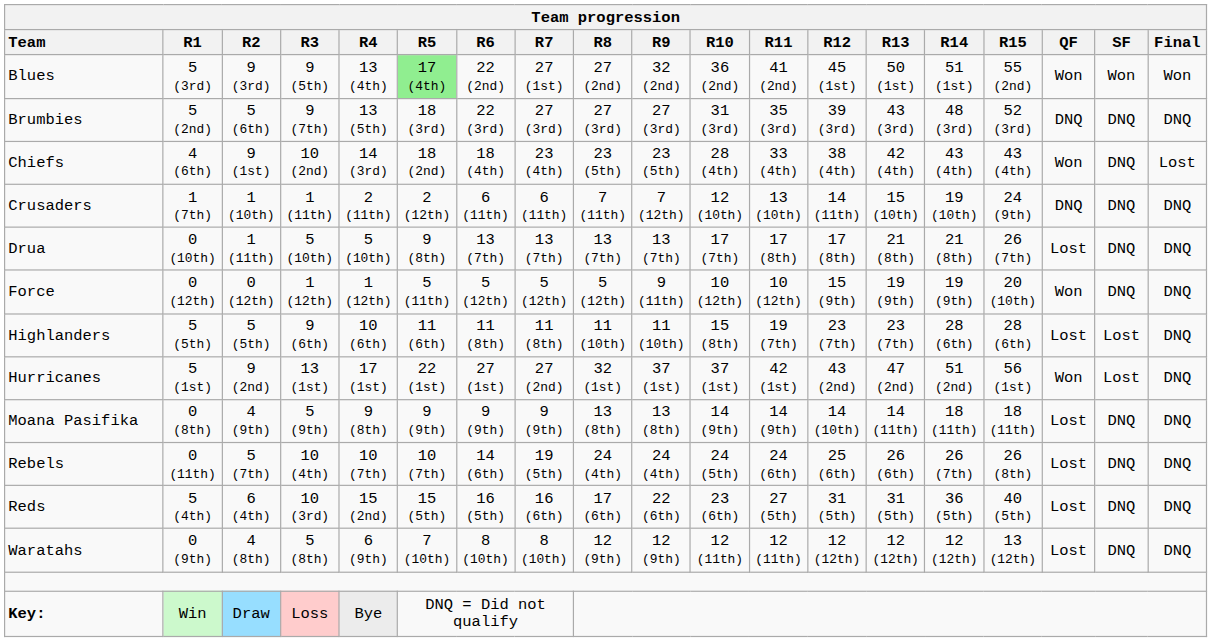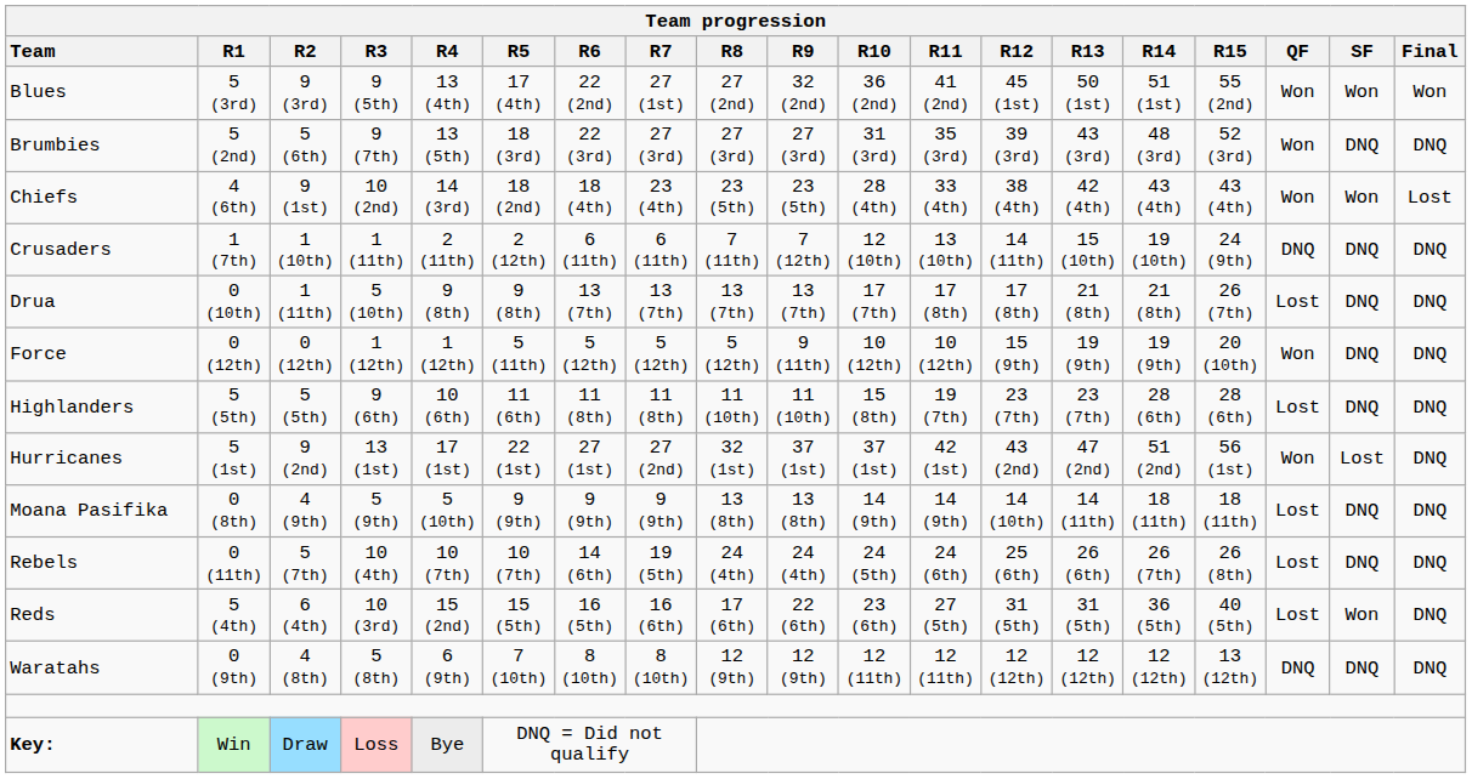Blues | R5: lightgreen background -> no background
Brumbies | QF: DNQ -> Won
Chiefs | SF: DNQ -> Won
Drua | R4: 5 (10th) -> 9 (8th)
Highlanders | SF: Lost -> DNQ
Moana Pasifika | R4: 9 (8th) -> 5 (10th)
Reds | SF: DNQ -> Won
Waratahs | QF: Lost -> DNQ
